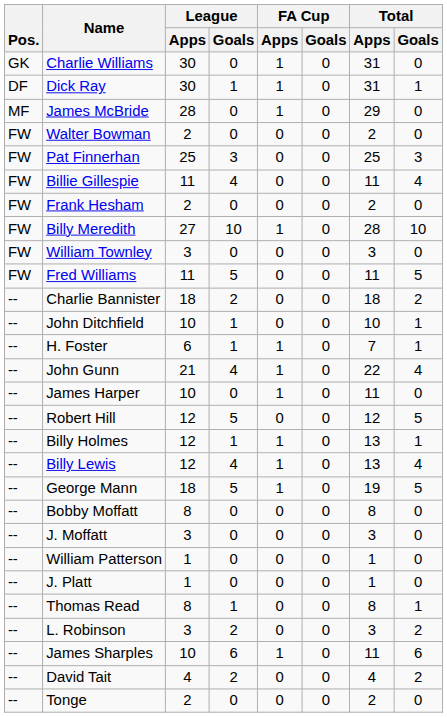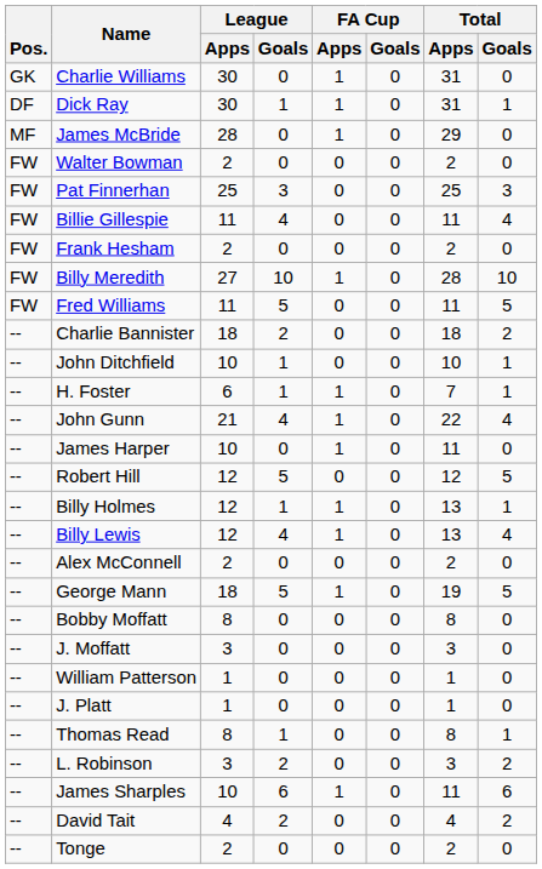- row: FW | William Townley | 3 | 0 | 0 | 0 | 3 | 0
+ row: -- | Alex McConnell | 2 | 0 | 0 | 0 | 2 | 0
